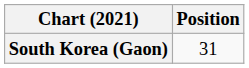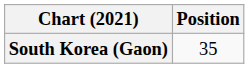South Korea (Gaon) | Position: 31 -> 35
